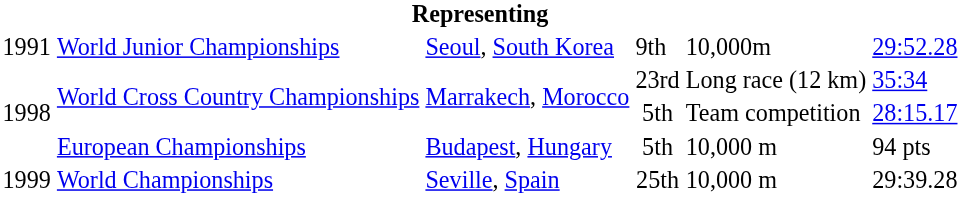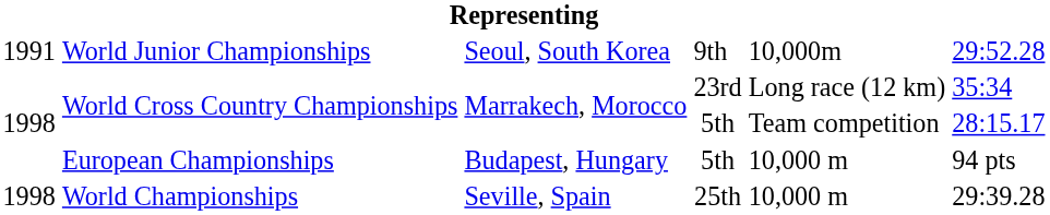World Championships | column 1: 1999 -> 1998
